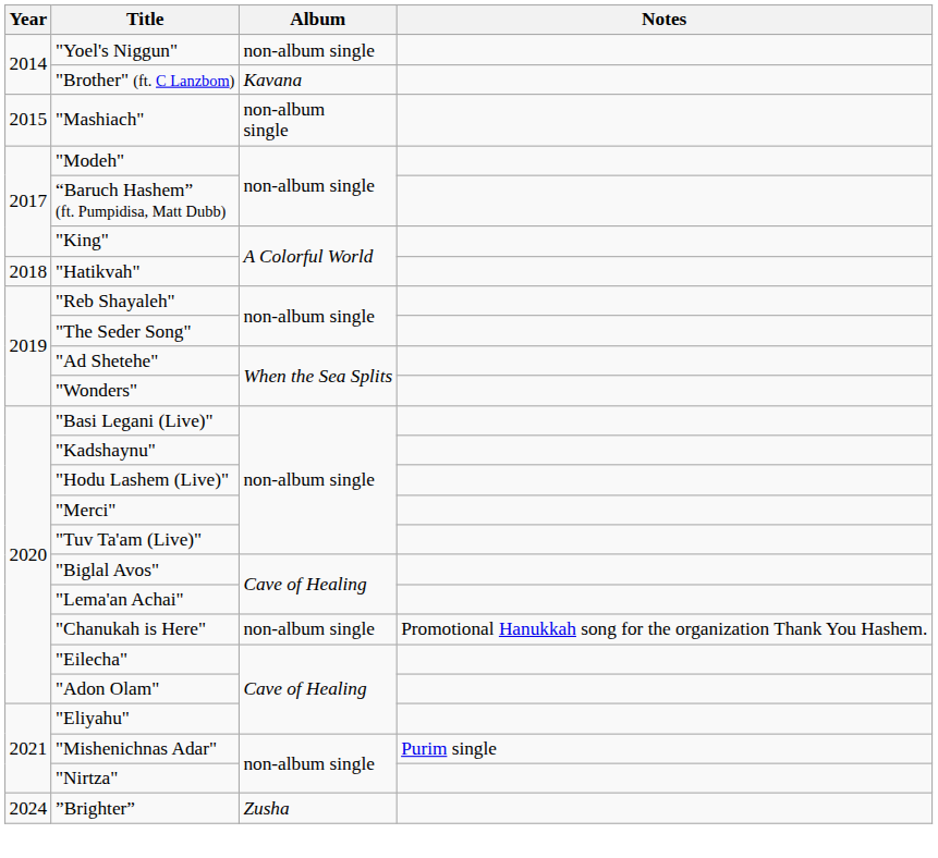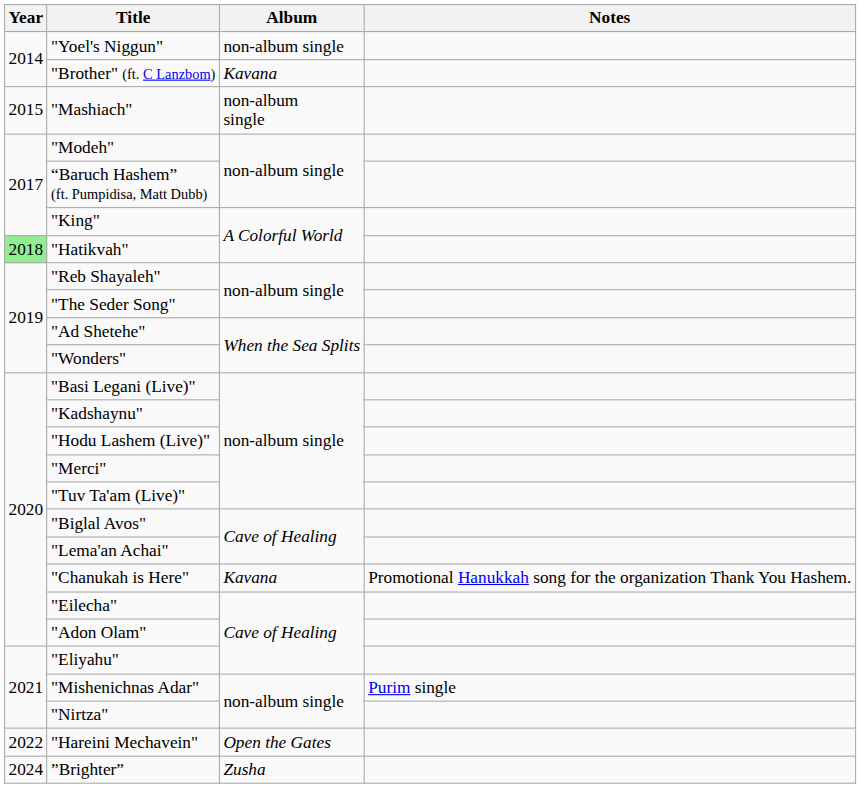"Hatikvah" | Year: no background -> lightgreen background
"Chanukah is Here" | Album: non-album single -> Kavana
+ row: 2022 | "Hareini Mechavein" | Open the Gates
